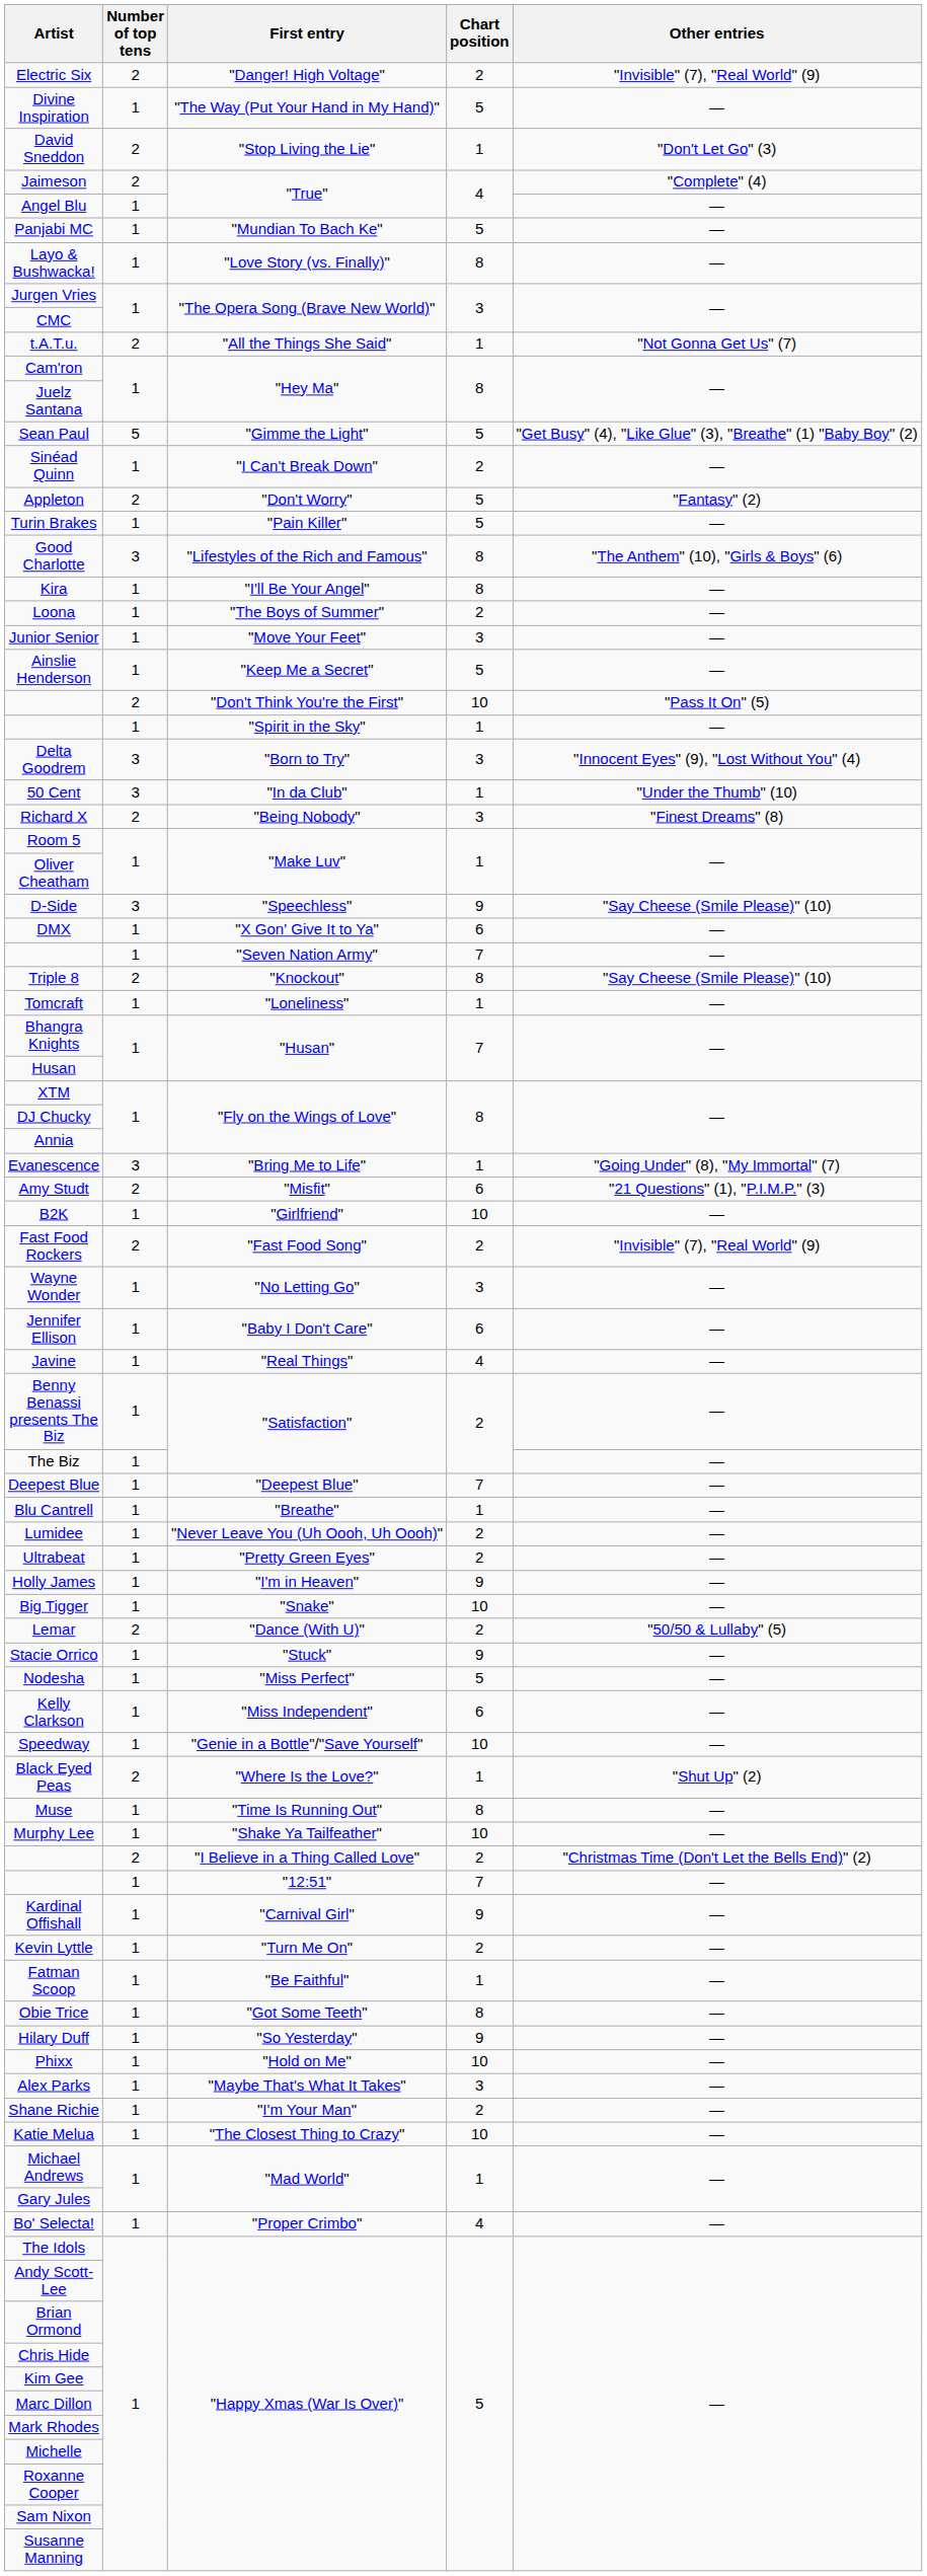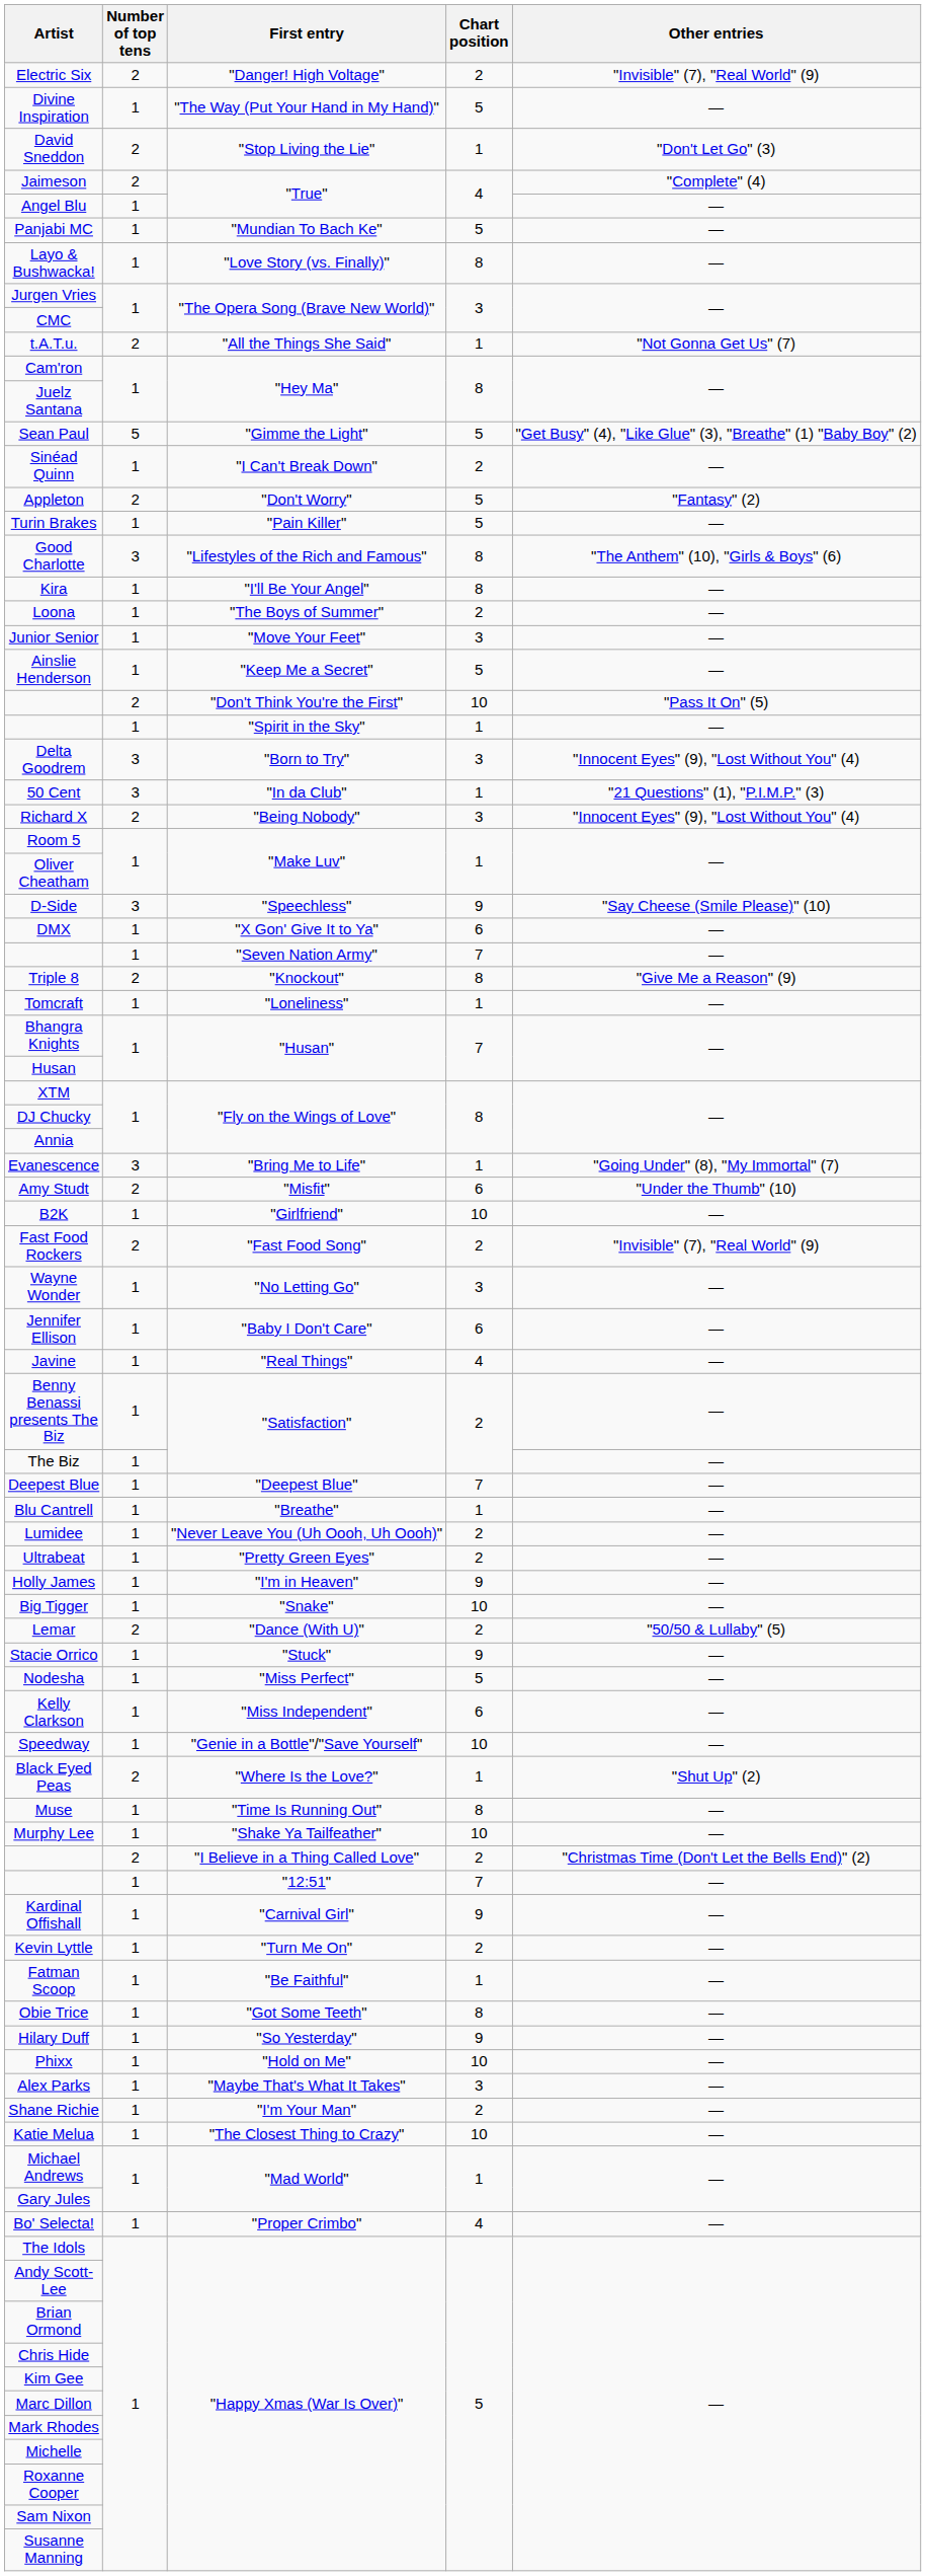50 Cent | Other entries: "Under the Thumb" (10) -> "21 Questions" (1), "P.I.M.P." (3)
Richard X | Other entries: "Finest Dreams" (8) -> "Innocent Eyes" (9), "Lost Without You" (4)
Triple 8 | Other entries: "Say Cheese (Smile Please)" (10) -> "Give Me a Reason" (9)
Amy Studt | Other entries: "21 Questions" (1), "P.I.M.P." (3) -> "Under the Thumb" (10)
